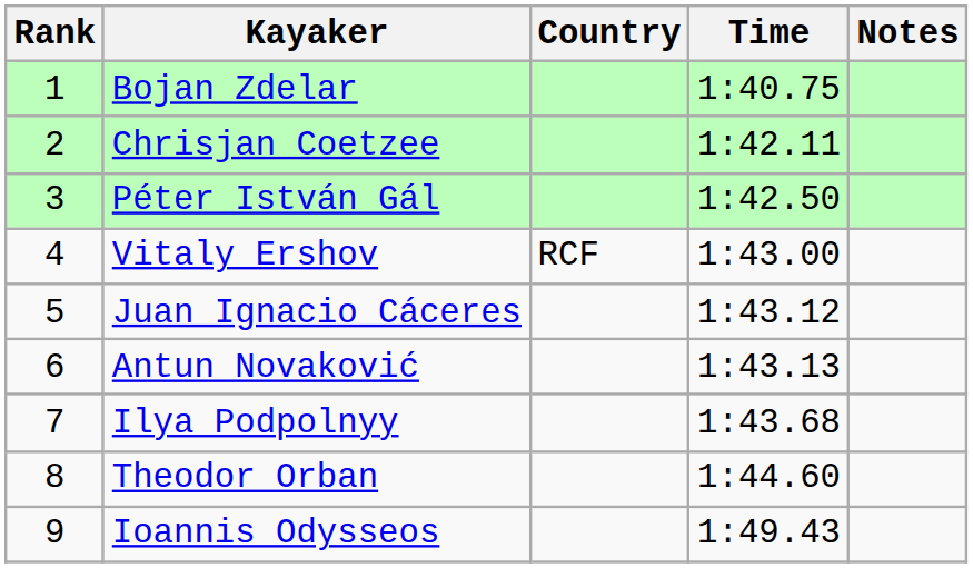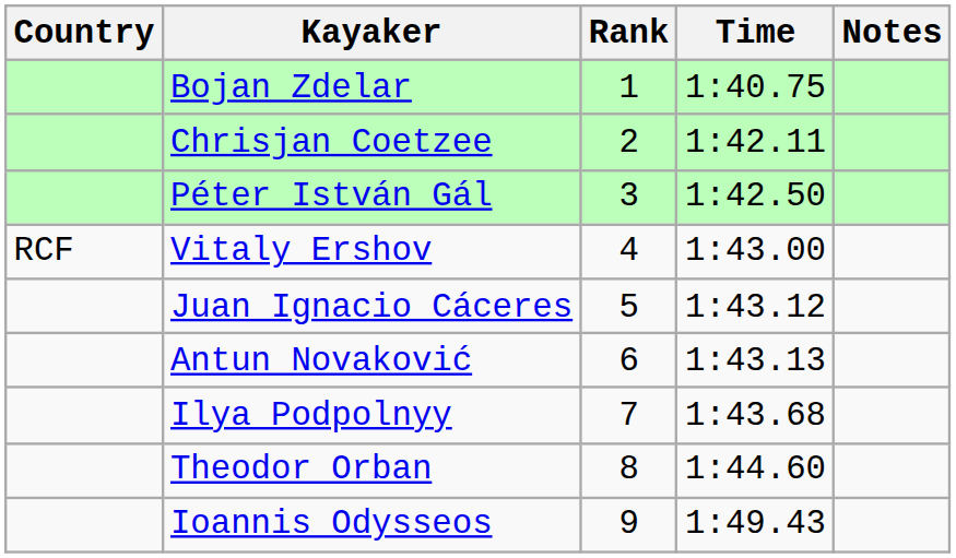columns swapped: Rank <-> Country
